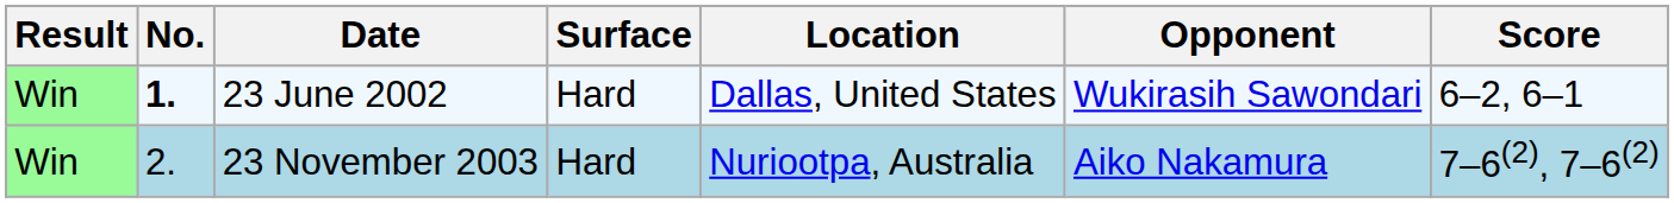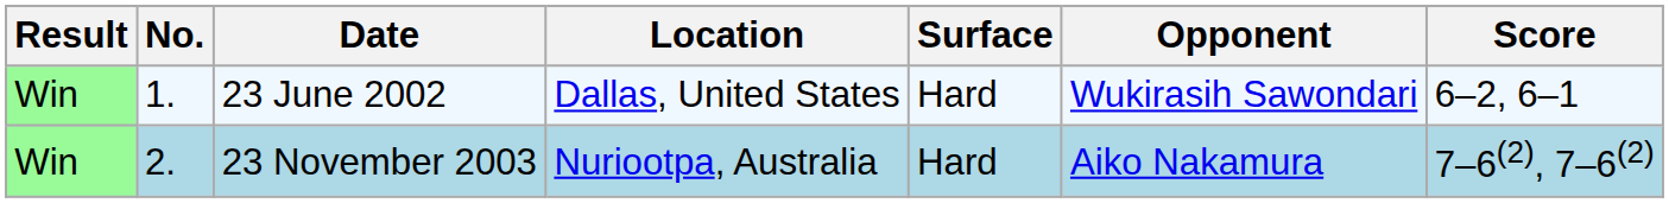columns swapped: Location <-> Surface
23 June 2002 | No.: bold -> normal
